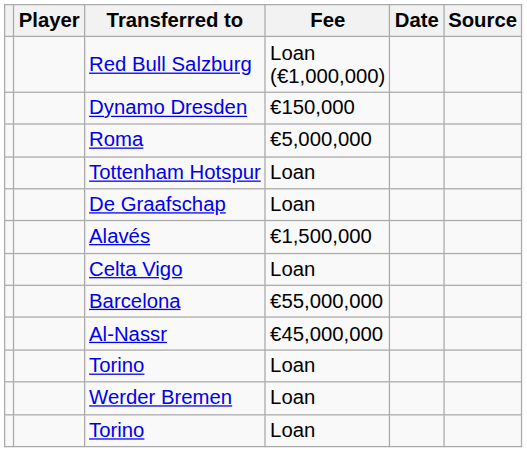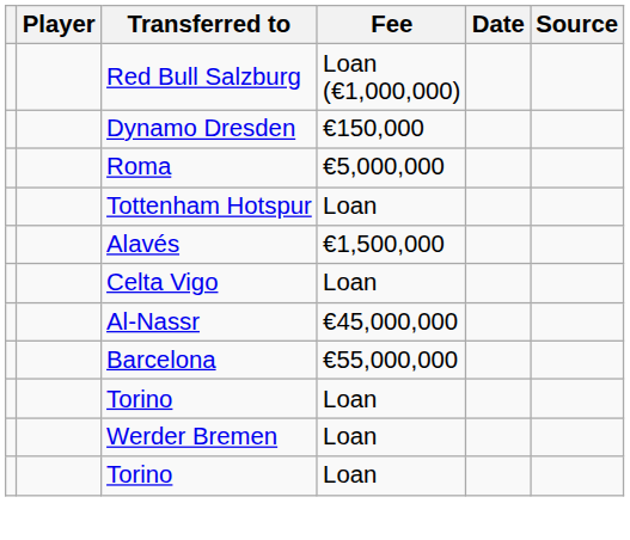- row: De Graafschap | Loan
rows swapped: Barcelona <-> Al-Nassr
